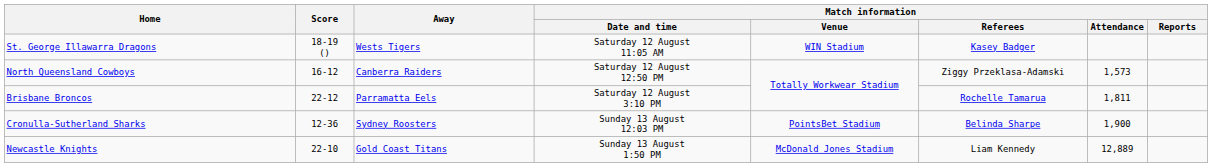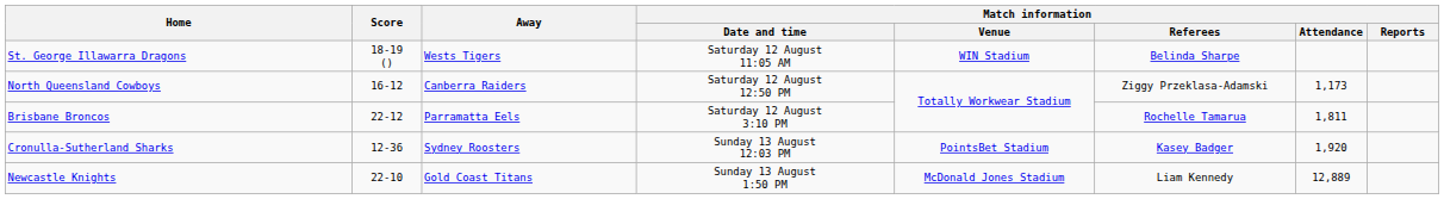St. George Illawarra Dragons | Match information / Referees: Kasey Badger -> Belinda Sharpe
North Queensland Cowboys | Match information / Attendance: 1,573 -> 1,173
Cronulla-Sutherland Sharks | Match information / Referees: Belinda Sharpe -> Kasey Badger
Cronulla-Sutherland Sharks | Match information / Attendance: 1,900 -> 1,920
